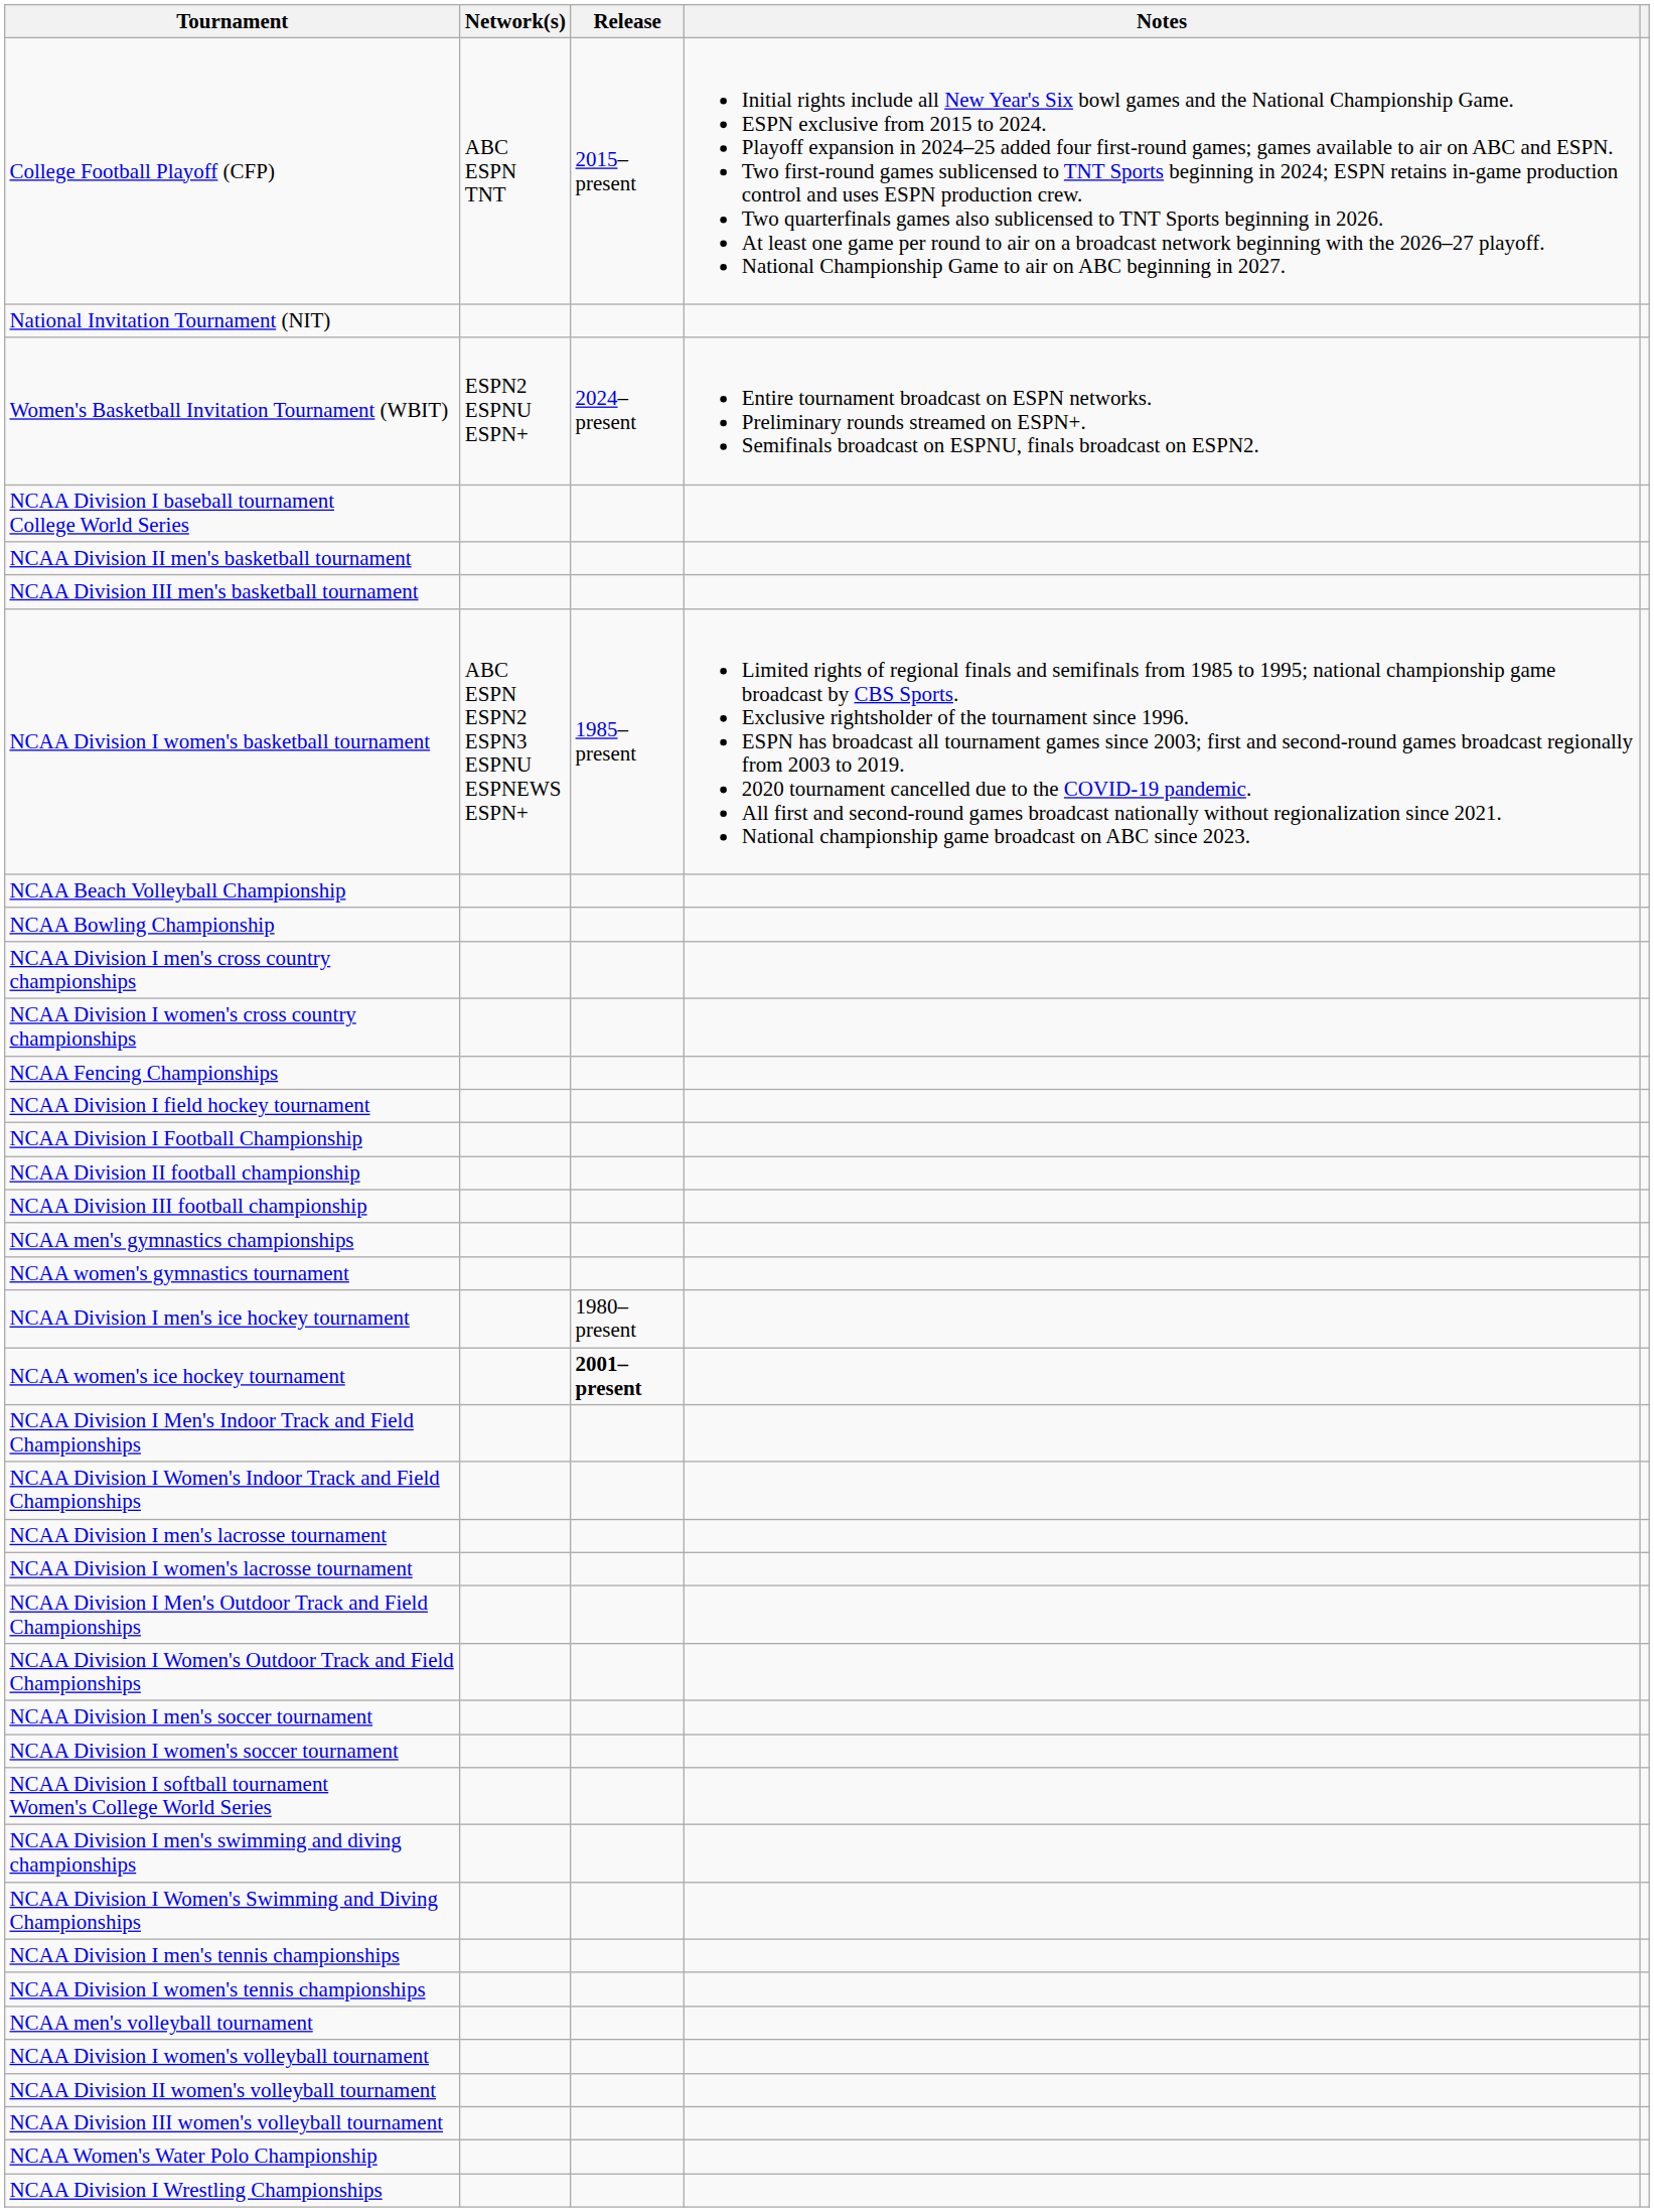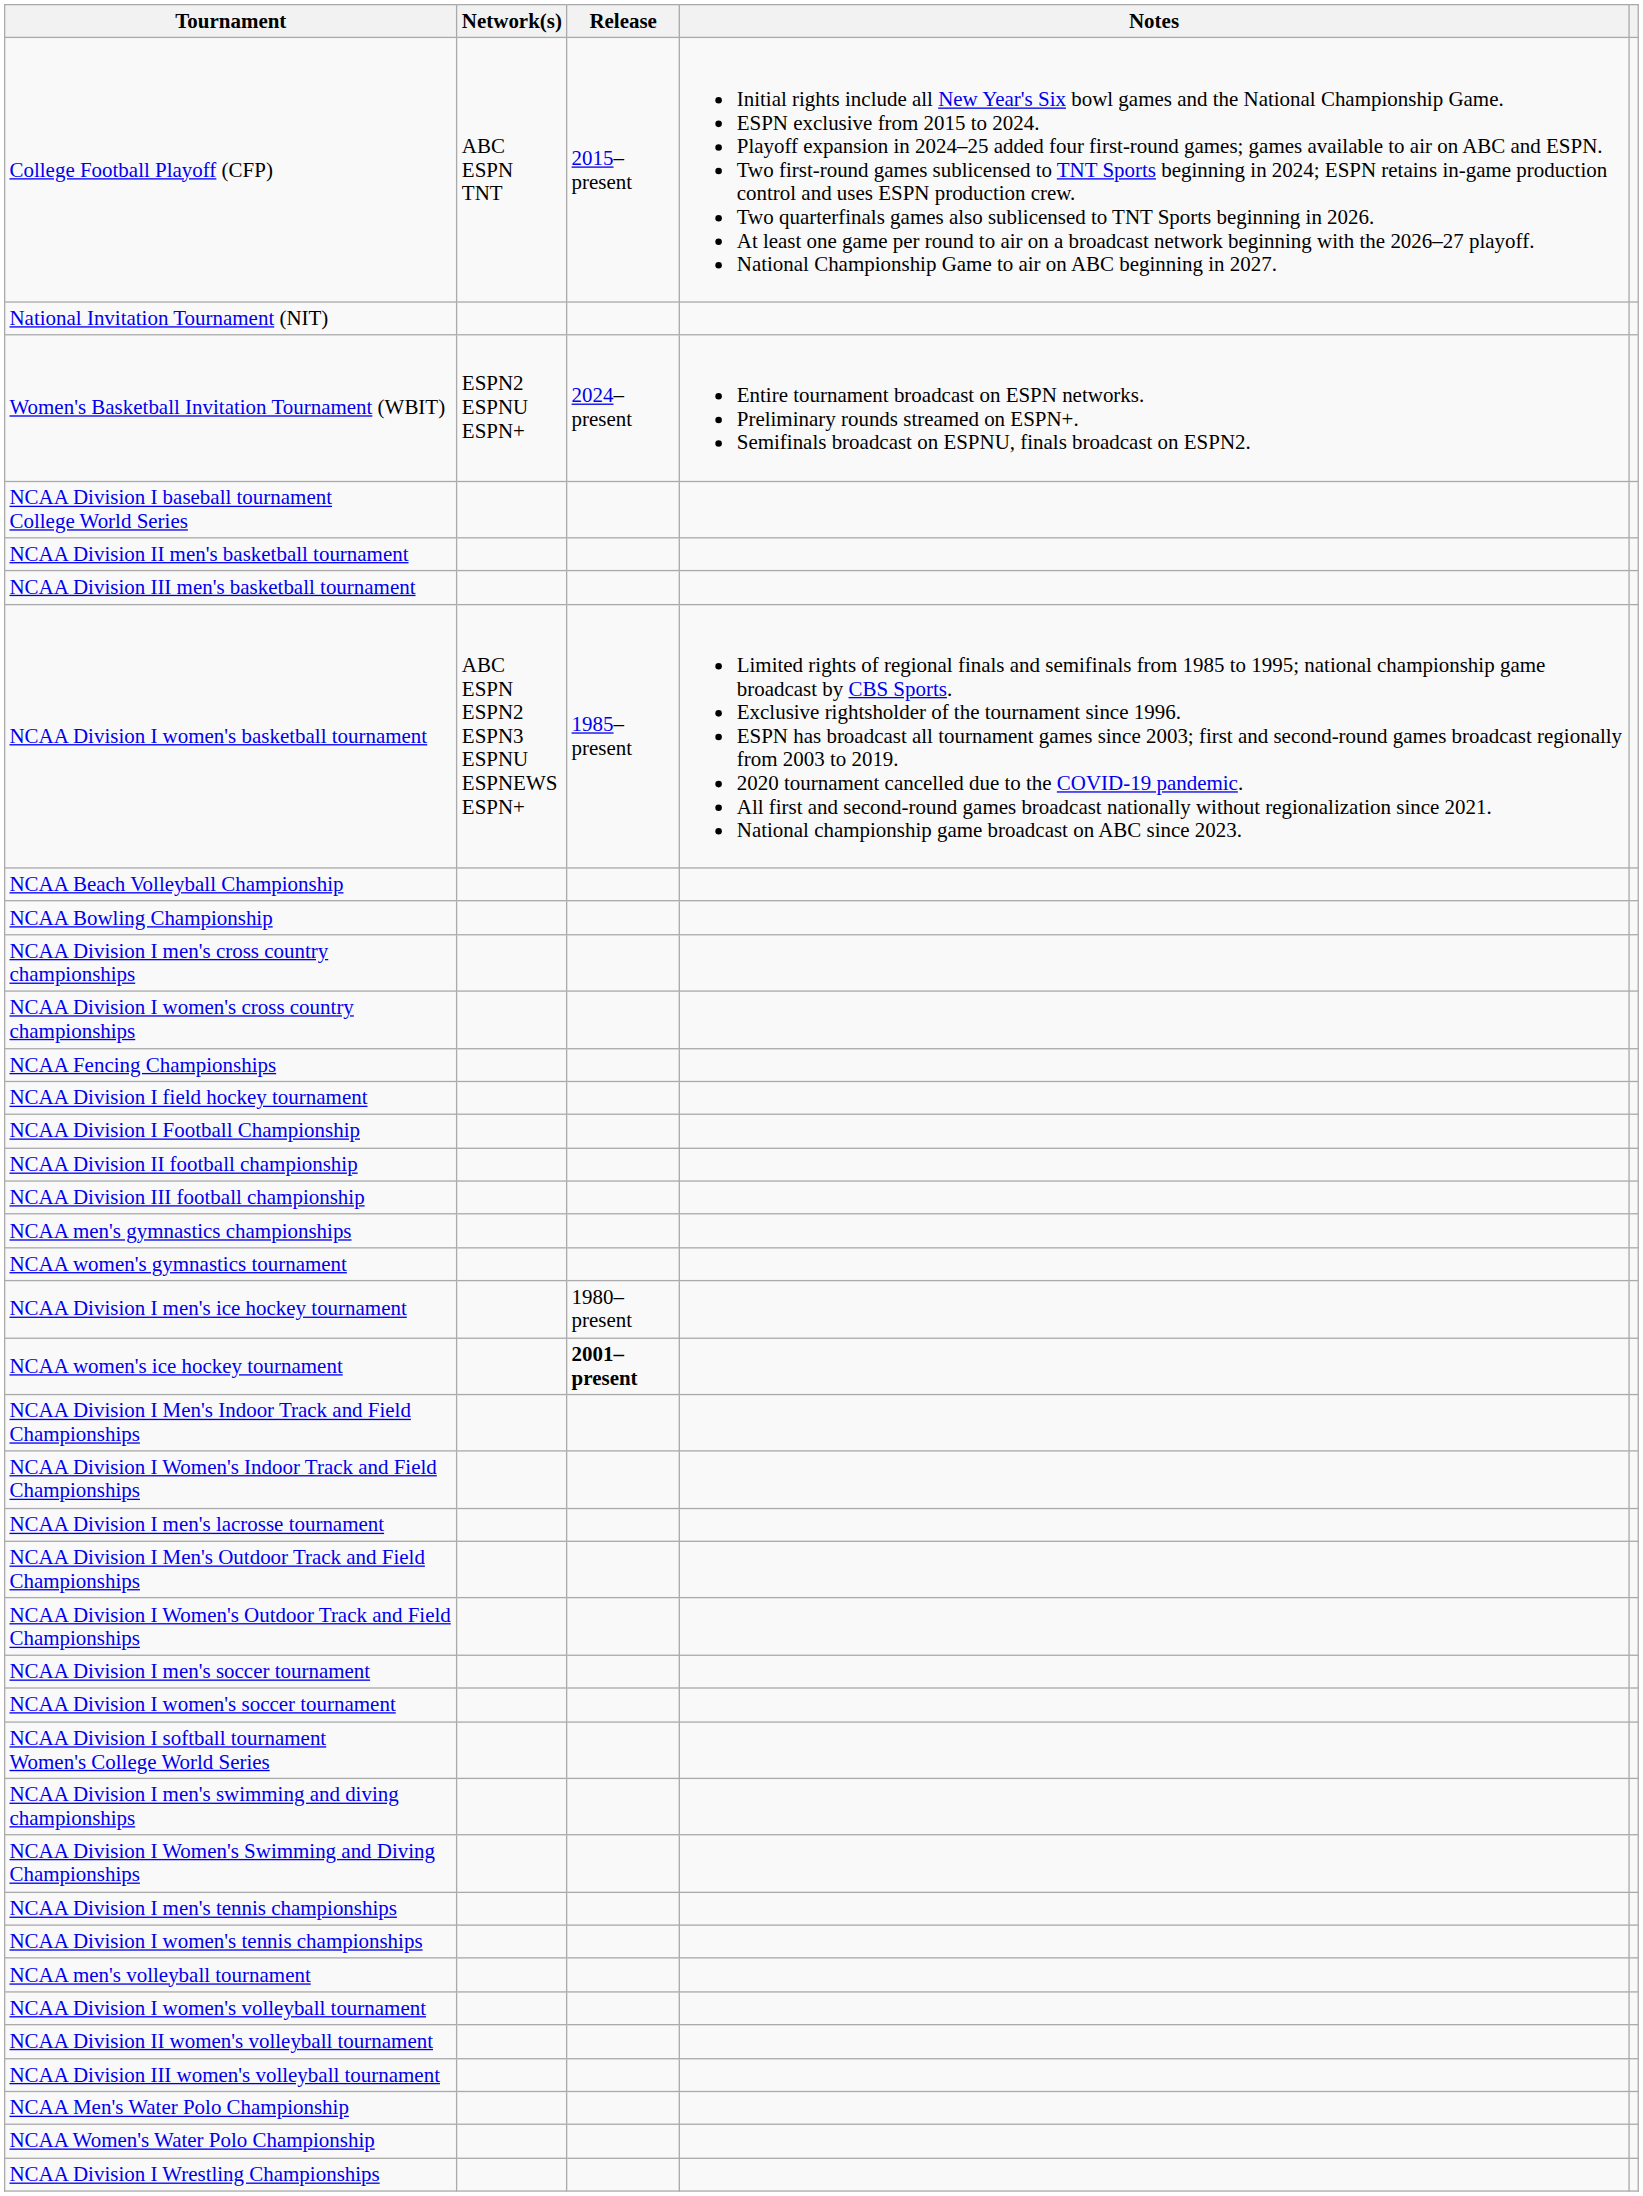- row: NCAA Division I women's lacrosse tournament
+ row: NCAA Men's Water Polo Championship
